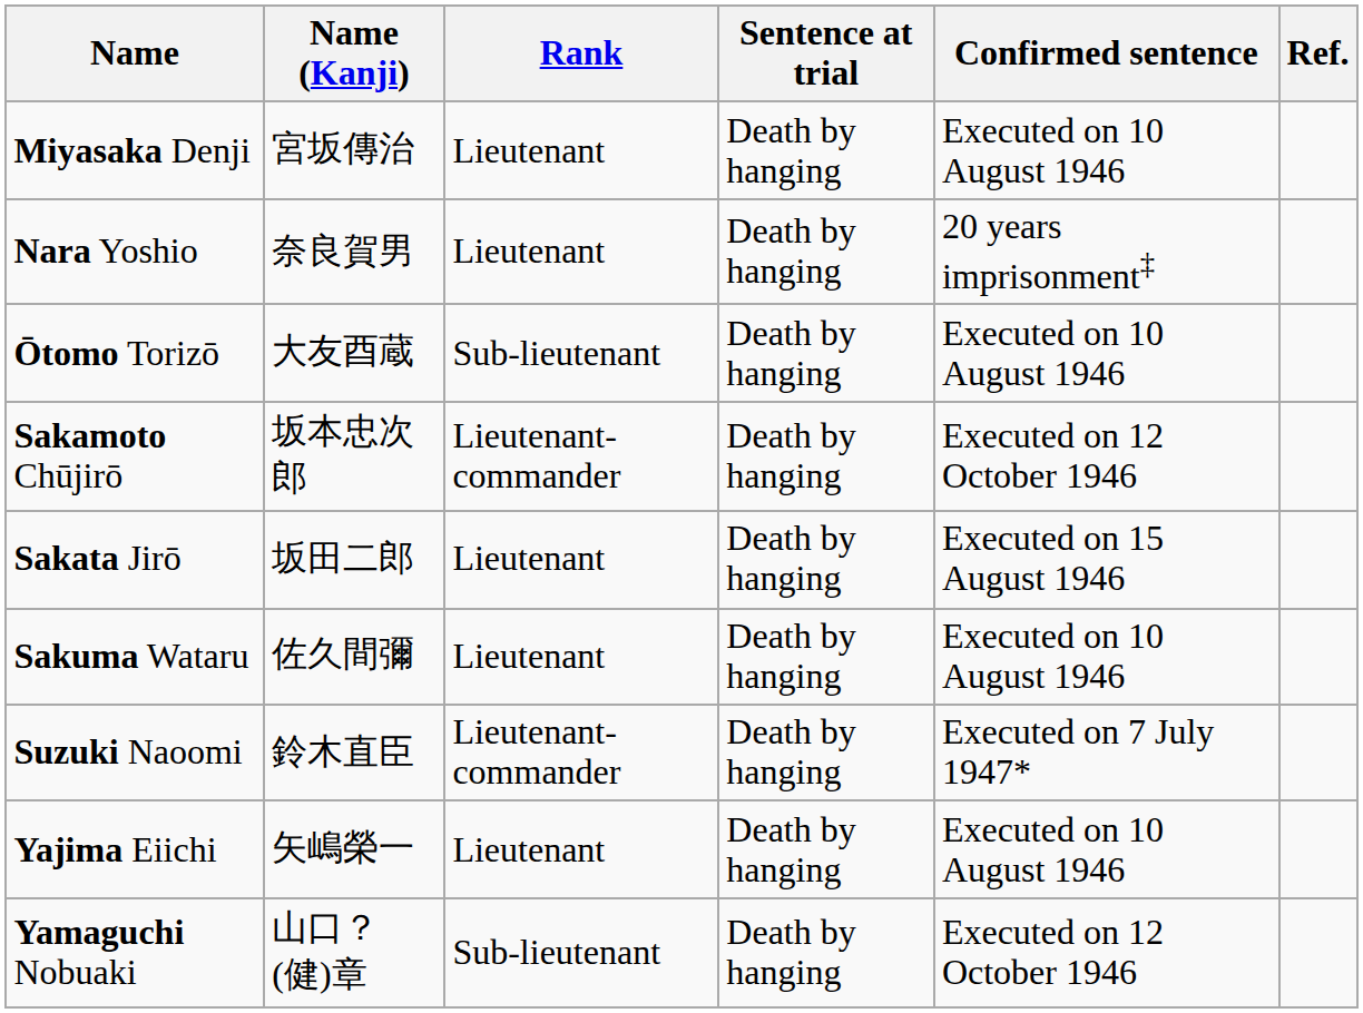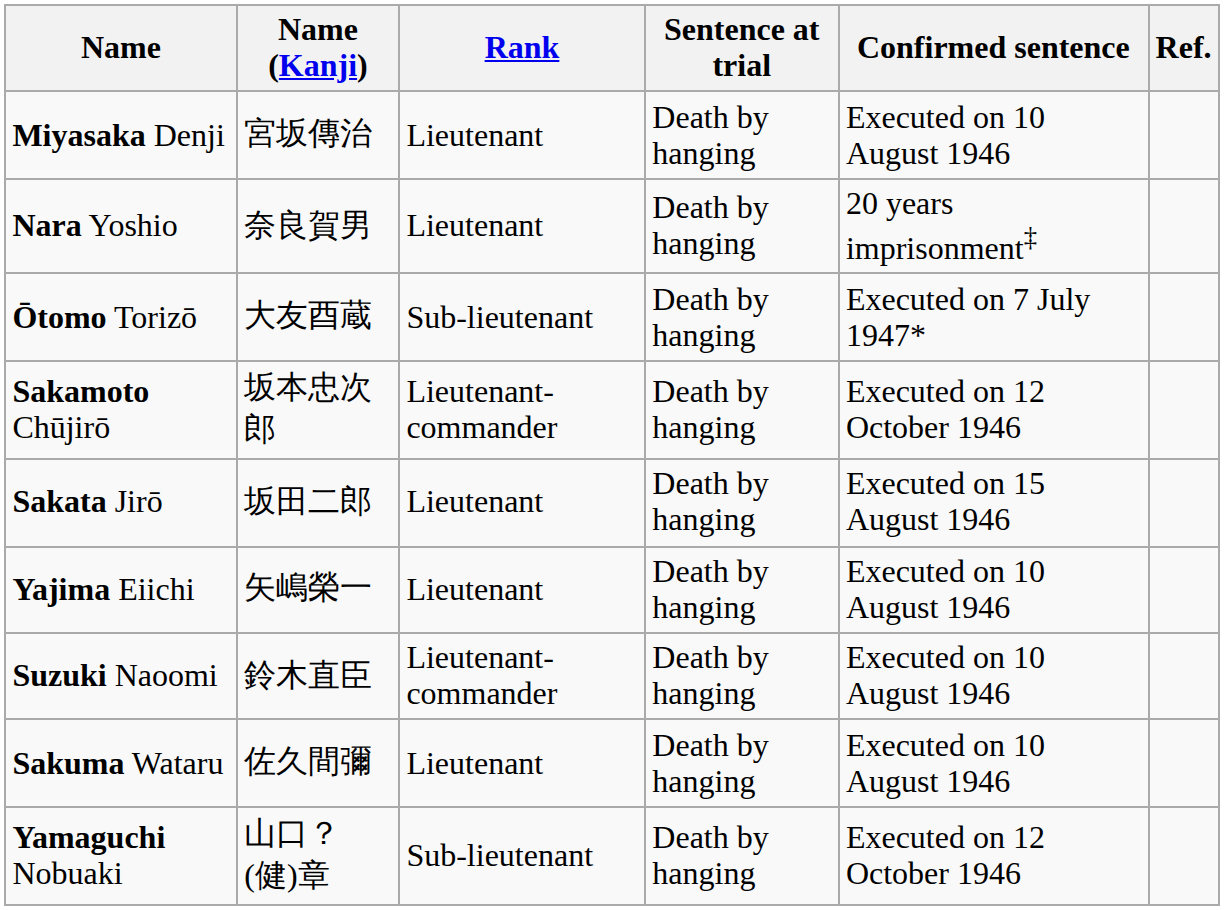Ōtomo Torizō | Confirmed sentence: Executed on 10 August 1946 -> Executed on 7 July 1947*
rows swapped: Sakuma Wataru <-> Yajima Eiichi
Suzuki Naoomi | Confirmed sentence: Executed on 7 July 1947* -> Executed on 10 August 1946
